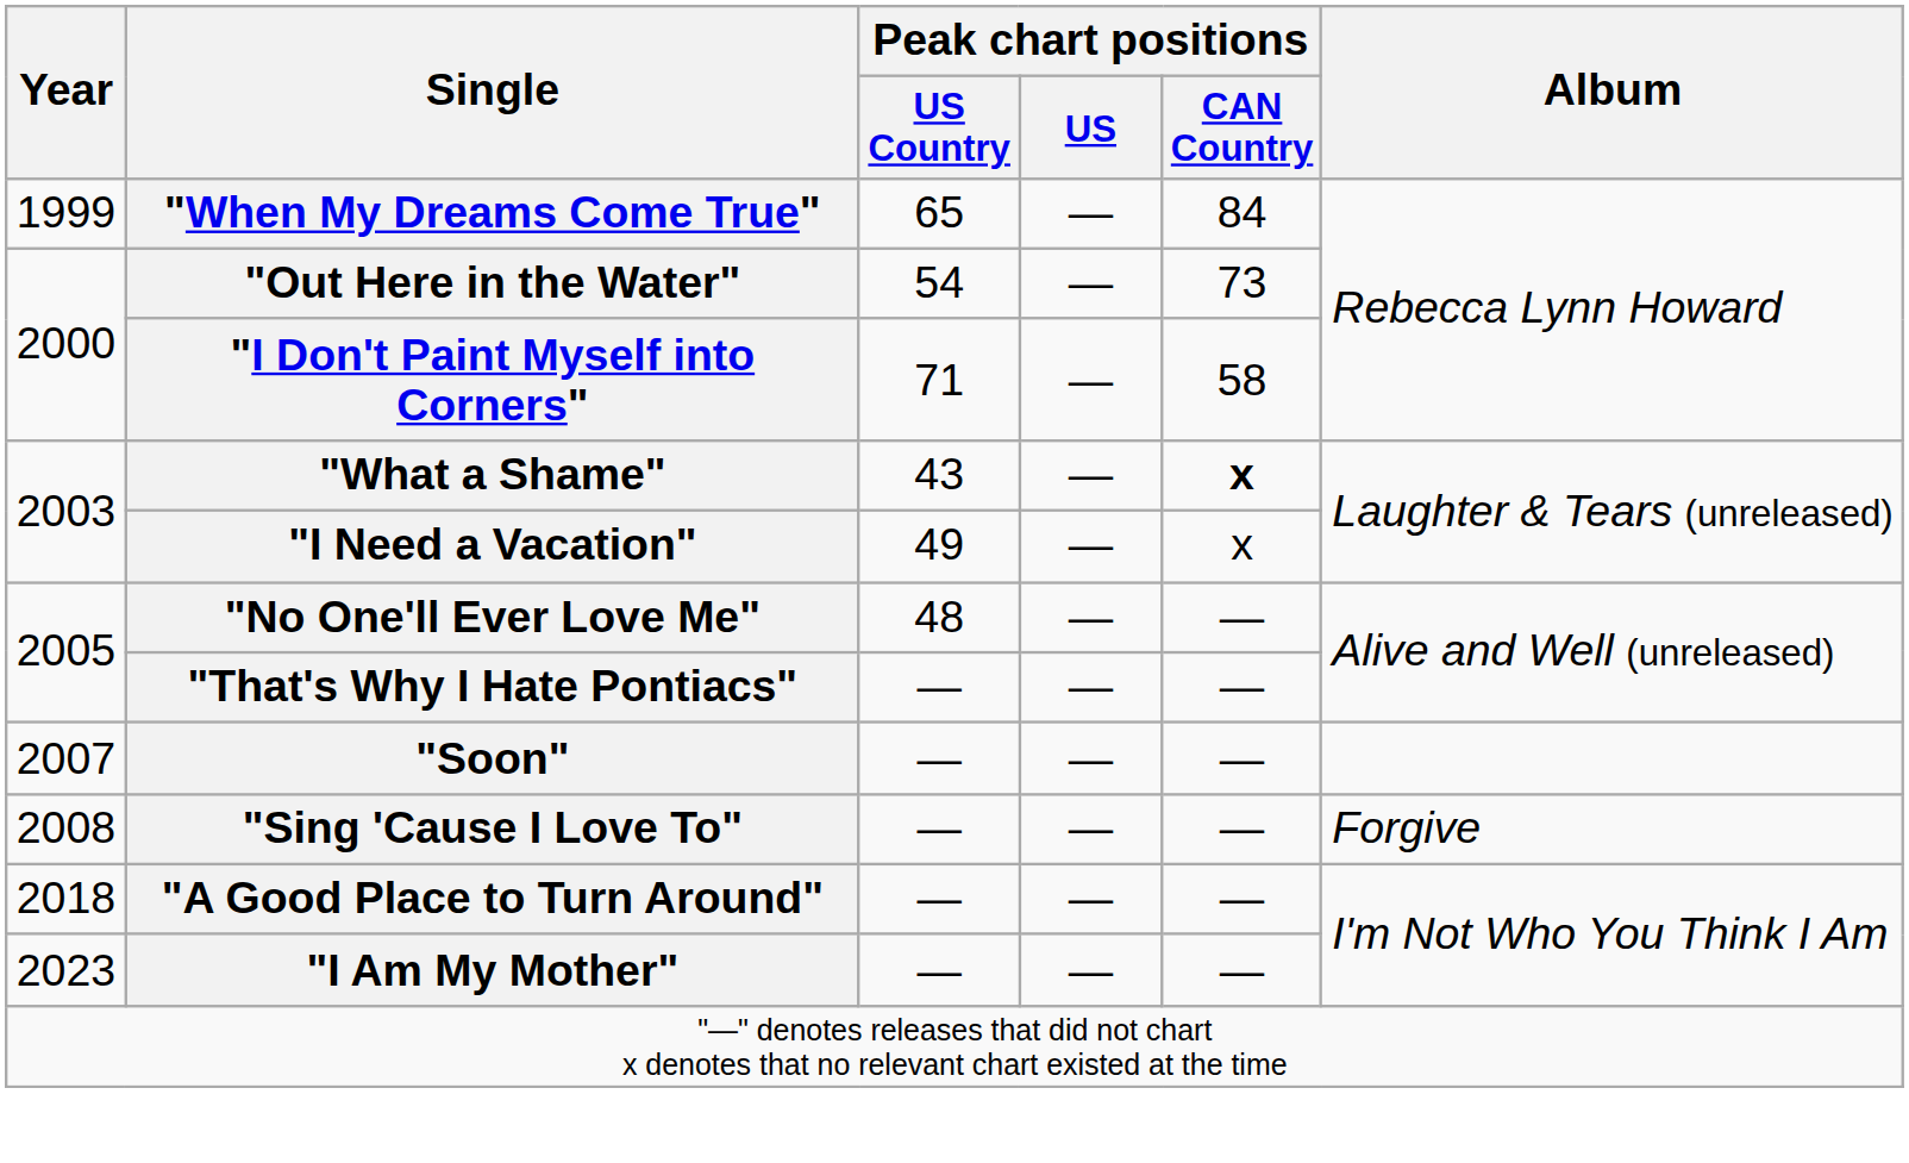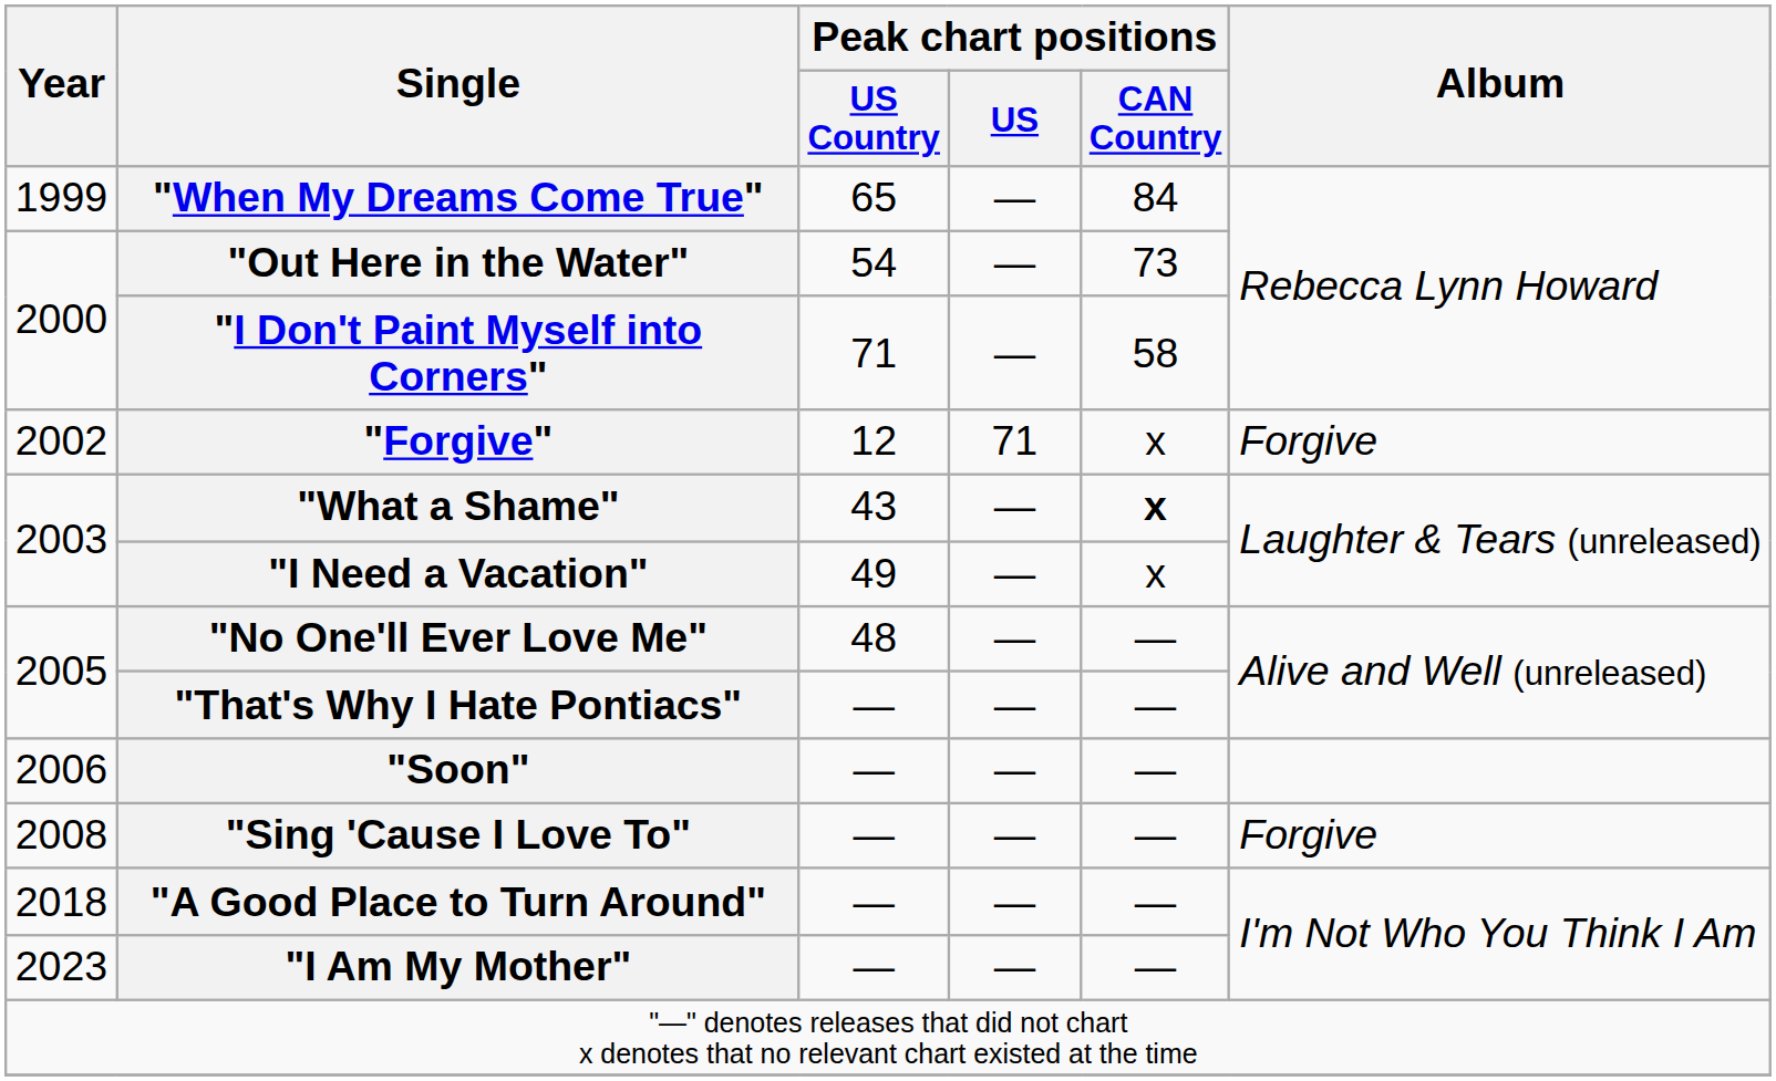+ row: 2002 | "Forgive" | 12 | 71 | x | Forgive
"Soon" | Year: 2007 -> 2006
